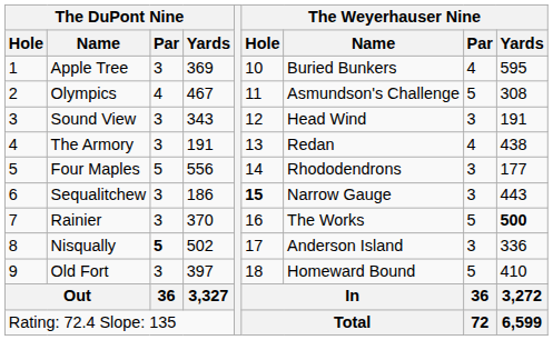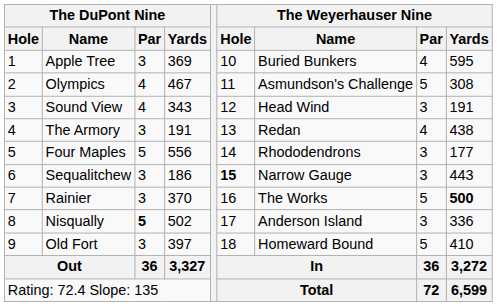Sound View | The DuPont Nine / Par: 3 -> 4
